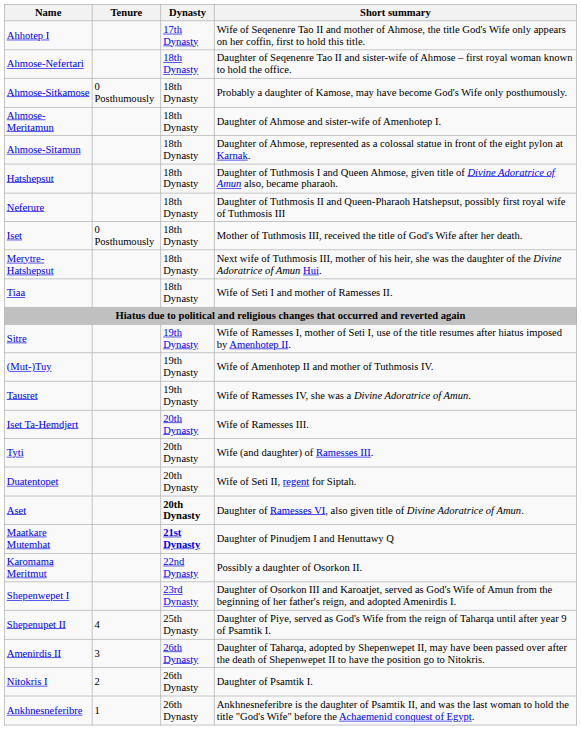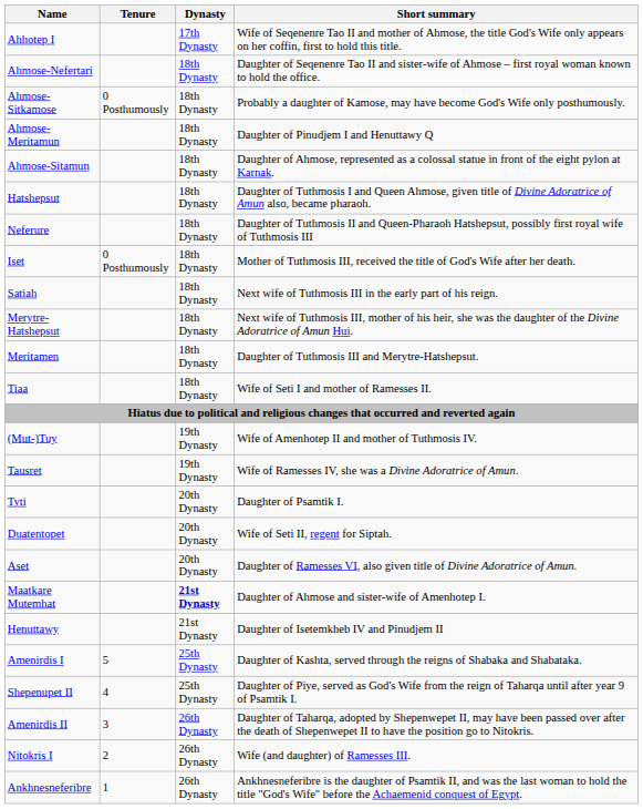Ahmose-Meritamun | Short summary: Daughter of Ahmose and sister-wife of Amenhotep I. -> Daughter of Pinudjem I and Henuttawy Q
+ row: Satiah | 18th Dynasty | Next wife of Tuthmosis III in the early part of his reign.
+ row: Meritamen | 18th Dynasty | Daughter of Tuthmosis III and Merytre-Hatshepsut.
- row: Sitre | 19th Dynasty | Wife of Ramesses I, mother of Seti I, use of the title resumes after hiatus imposed by Amenhotep II.
- row: Iset Ta-Hemdjert | 20th Dynasty | Wife of Ramesses III.
Tyti | Short summary: Wife (and daughter) of Ramesses III. -> Daughter of Psamtik I.
Aset | Dynasty: bold -> normal
Maatkare Mutemhat | Short summary: Daughter of Pinudjem I and Henuttawy Q -> Daughter of Ahmose and sister-wife of Amenhotep I.
+ row: Henuttawy | 21st Dynasty | Daughter of Isetemkheb IV and Pinudjem II
- row: Karomama Meritmut | 22nd Dynasty | Possibly a daughter of Osorkon II.
- row: Shepenwepet I | 23rd Dynasty | Daughter of Osorkon III and Karoatjet, served as God's Wife of Amun from the beginning of her father's reign, and adopted Amenirdis I.
+ row: Amenirdis I | 5 | 25th Dynasty | Daughter of Kashta, served through the reigns of Shabaka and Shabataka.
Nitokris I | Short summary: Daughter of Psamtik I. -> Wife (and daughter) of Ramesses III.
